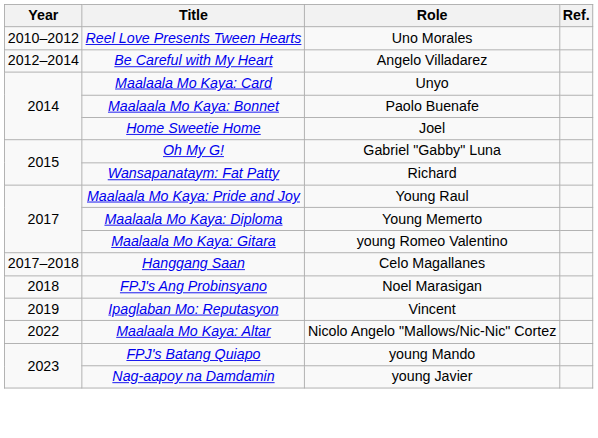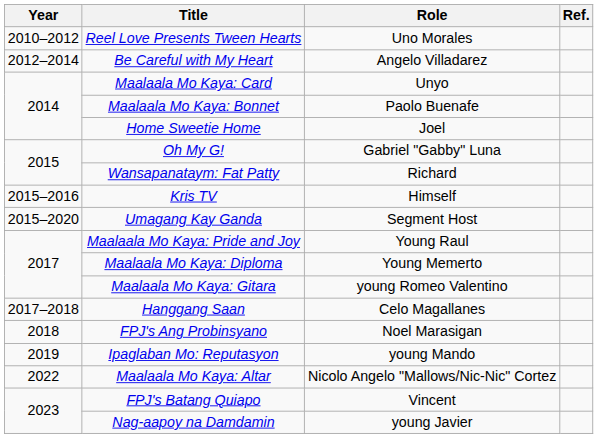+ row: 2015–2016 | Kris TV | Himself
+ row: 2015–2020 | Umagang Kay Ganda | Segment Host
Ipaglaban Mo: Reputasyon | Role: Vincent -> young Mando
FPJ's Batang Quiapo | Role: young Mando -> Vincent
